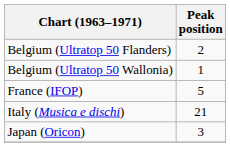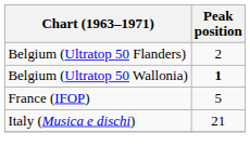Belgium (Ultratop 50 Wallonia) | Peak position: normal -> bold
- row: Japan (Oricon) | 3
